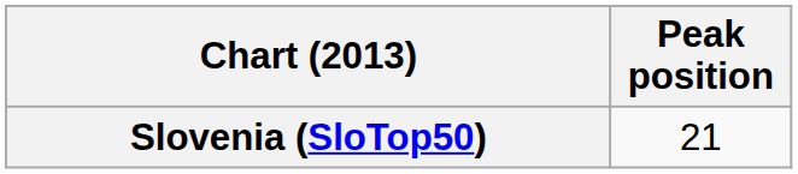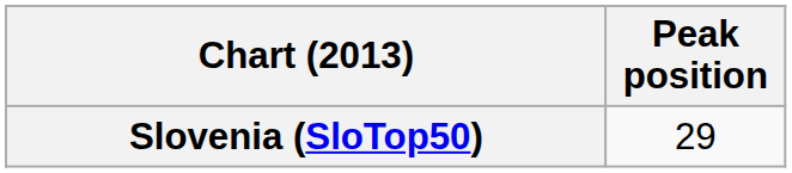Slovenia (SloTop50) | Peak position: 21 -> 29
